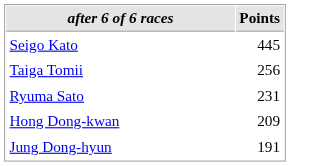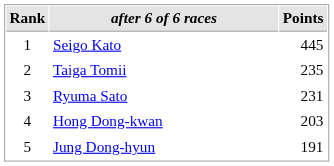+ column: Rank | 1 | 2 | 3 | 4 | 5
Taiga Tomii | Points: 256 -> 235
Hong Dong-kwan | Points: 209 -> 203
